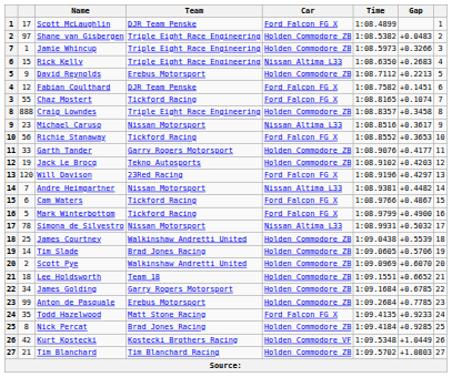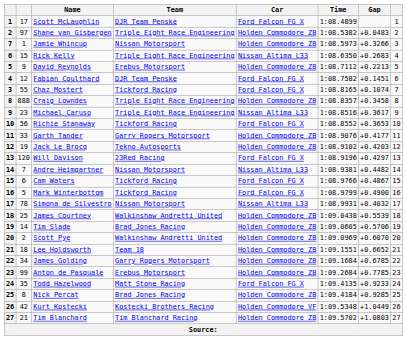Jamie Whincup | Team: Triple Eight Race Engineering -> Nissan Motorsport
Michael Caruso | Team: Nissan Motorsport -> Triple Eight Race Engineering
Simona de Silvestro | Gap: +0.5032 -> +0.4032
